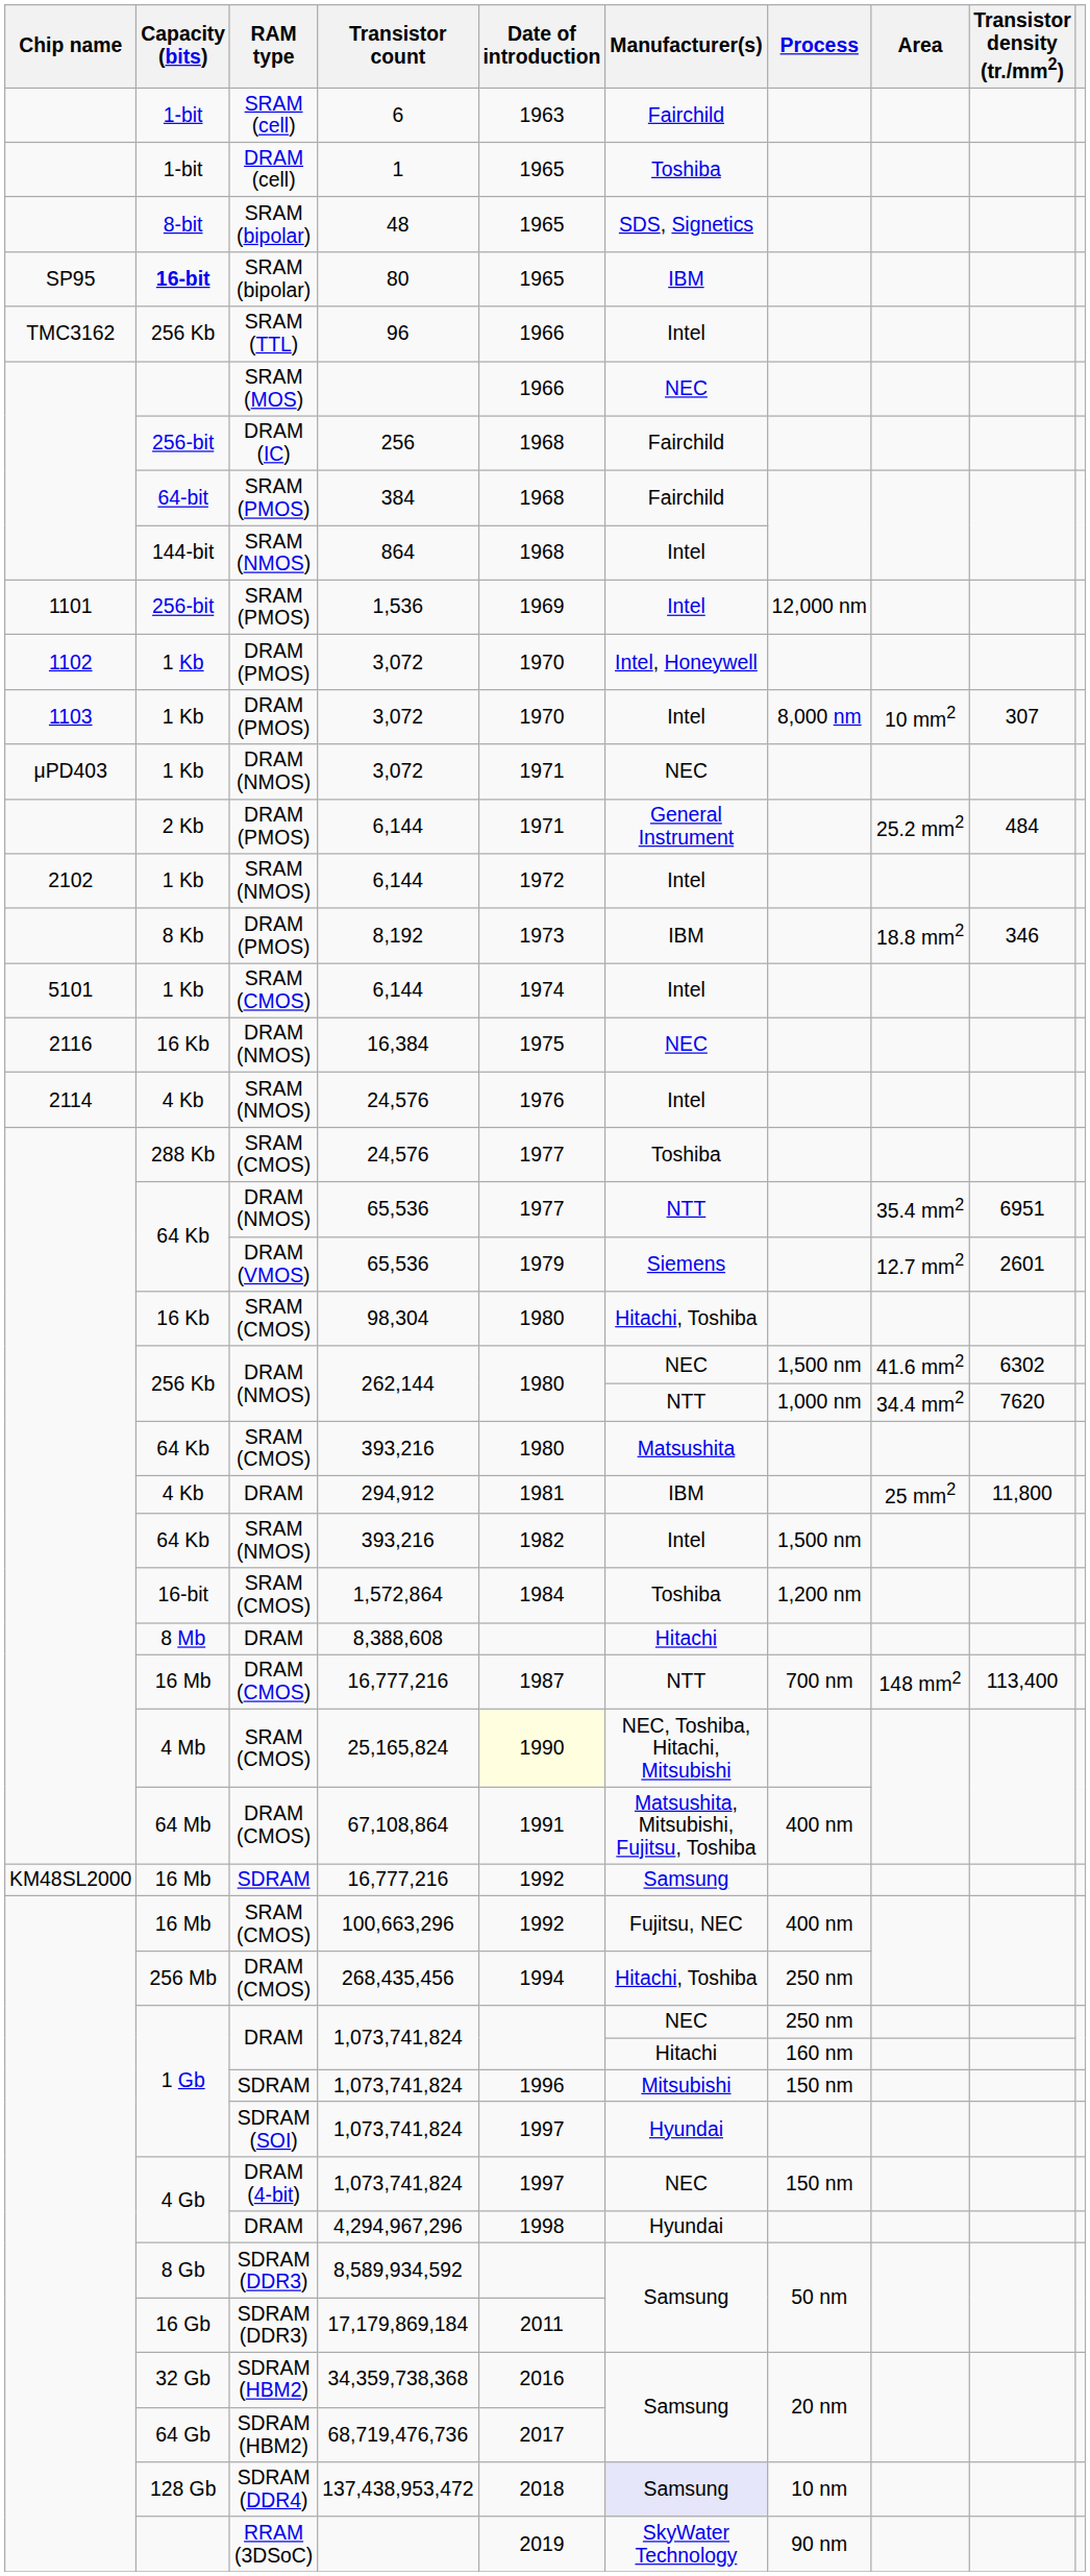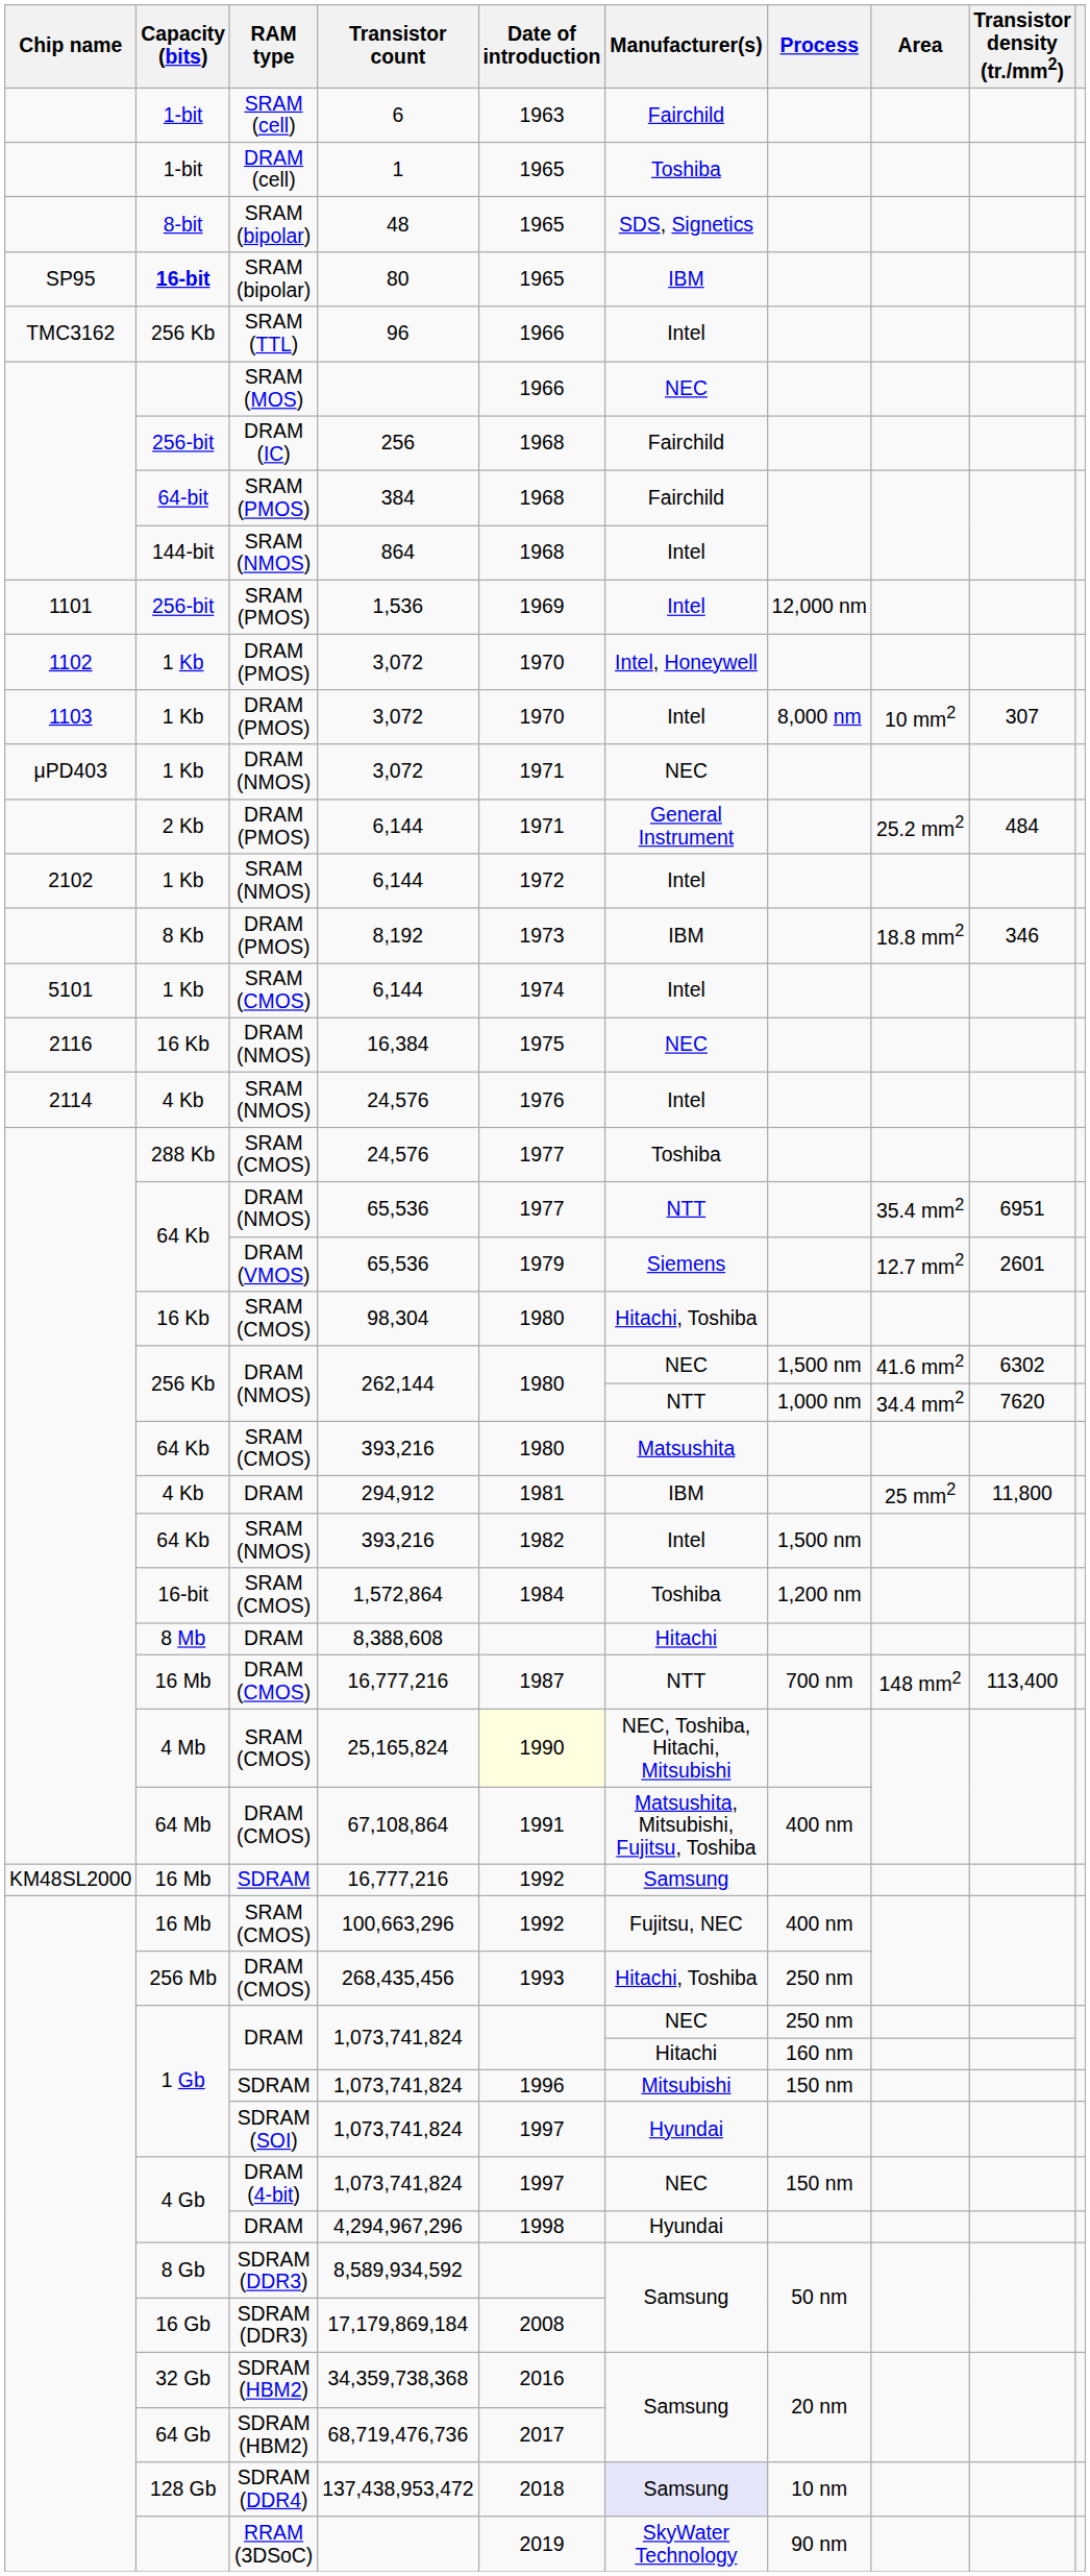268,435,456 | Date of introduction: 1994 -> 1993
17,179,869,184 | Date of introduction: 2011 -> 2008
